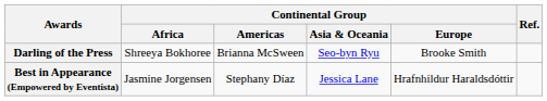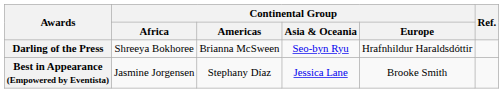Darling of the Press | Continental Group / Europe: Brooke Smith -> Hrafnhildur Haraldsdóttir
Best in Appearance (Empowered by Eventista) | Continental Group / Europe: Hrafnhildur Haraldsdóttir -> Brooke Smith
